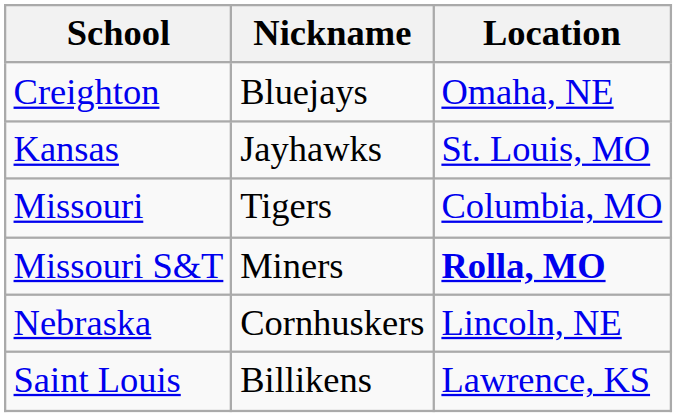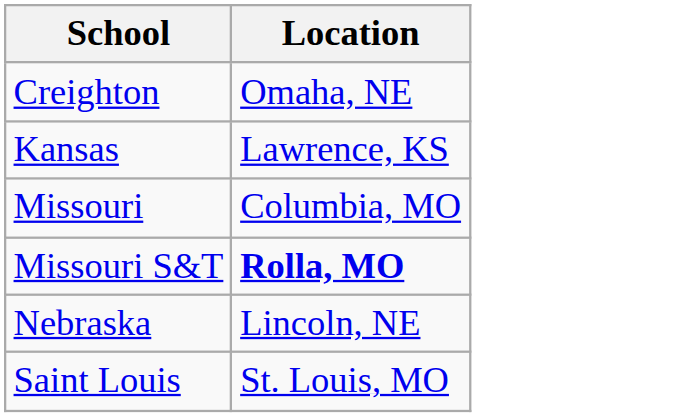- column: Nickname | Bluejays | Jayhawks | Tigers | Miners | Cornhuskers | Billikens
Kansas | Location: St. Louis, MO -> Lawrence, KS
Saint Louis | Location: Lawrence, KS -> St. Louis, MO
